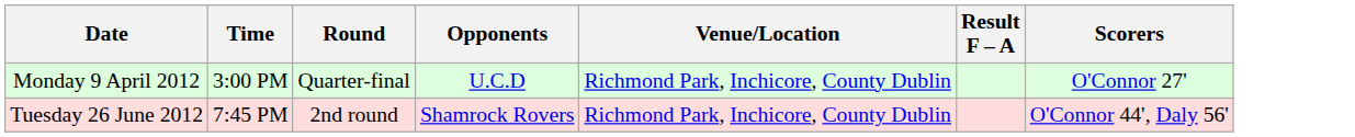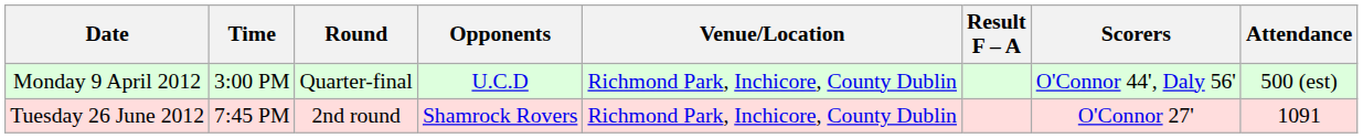+ column: Attendance | 500 (est) | 1091
Monday 9 April 2012 | Scorers: O'Connor 27' -> O'Connor 44', Daly 56'
Tuesday 26 June 2012 | Scorers: O'Connor 44', Daly 56' -> O'Connor 27'
